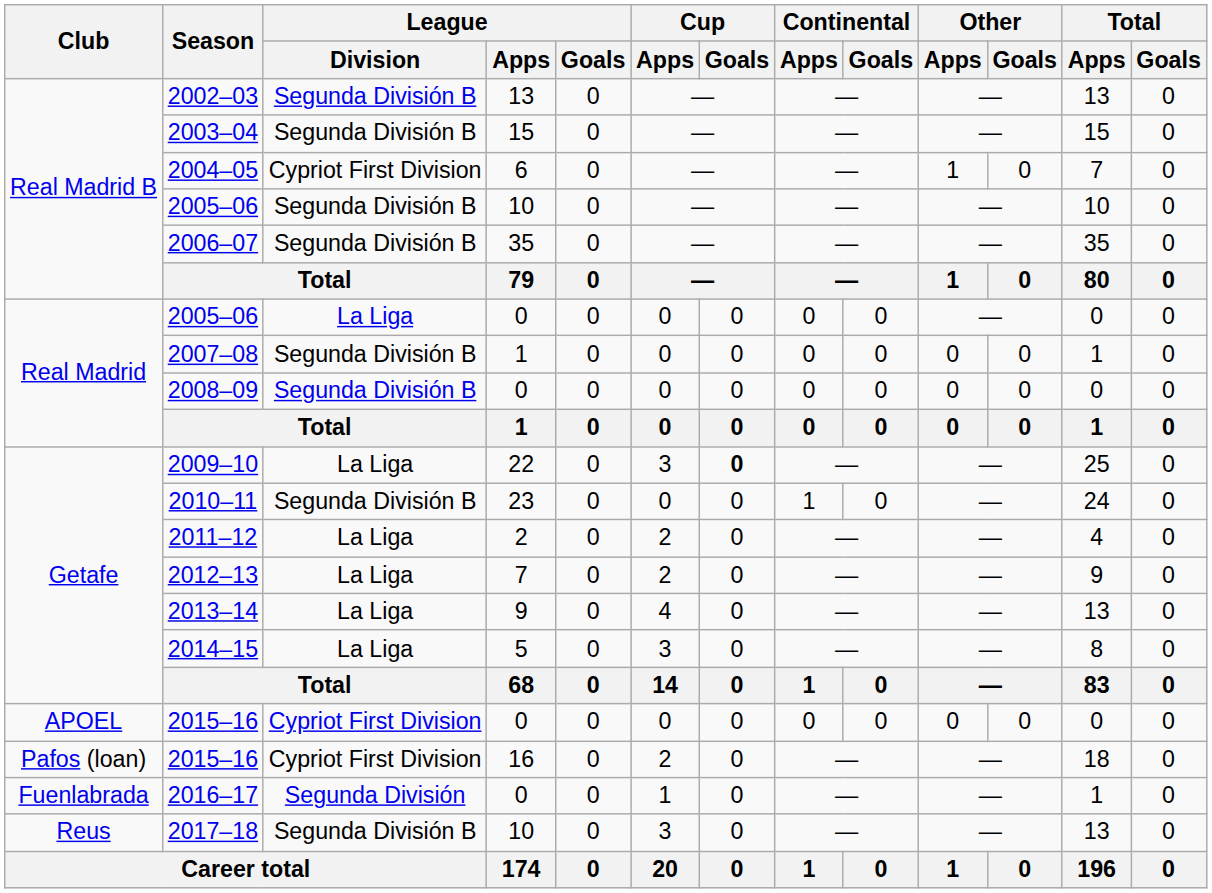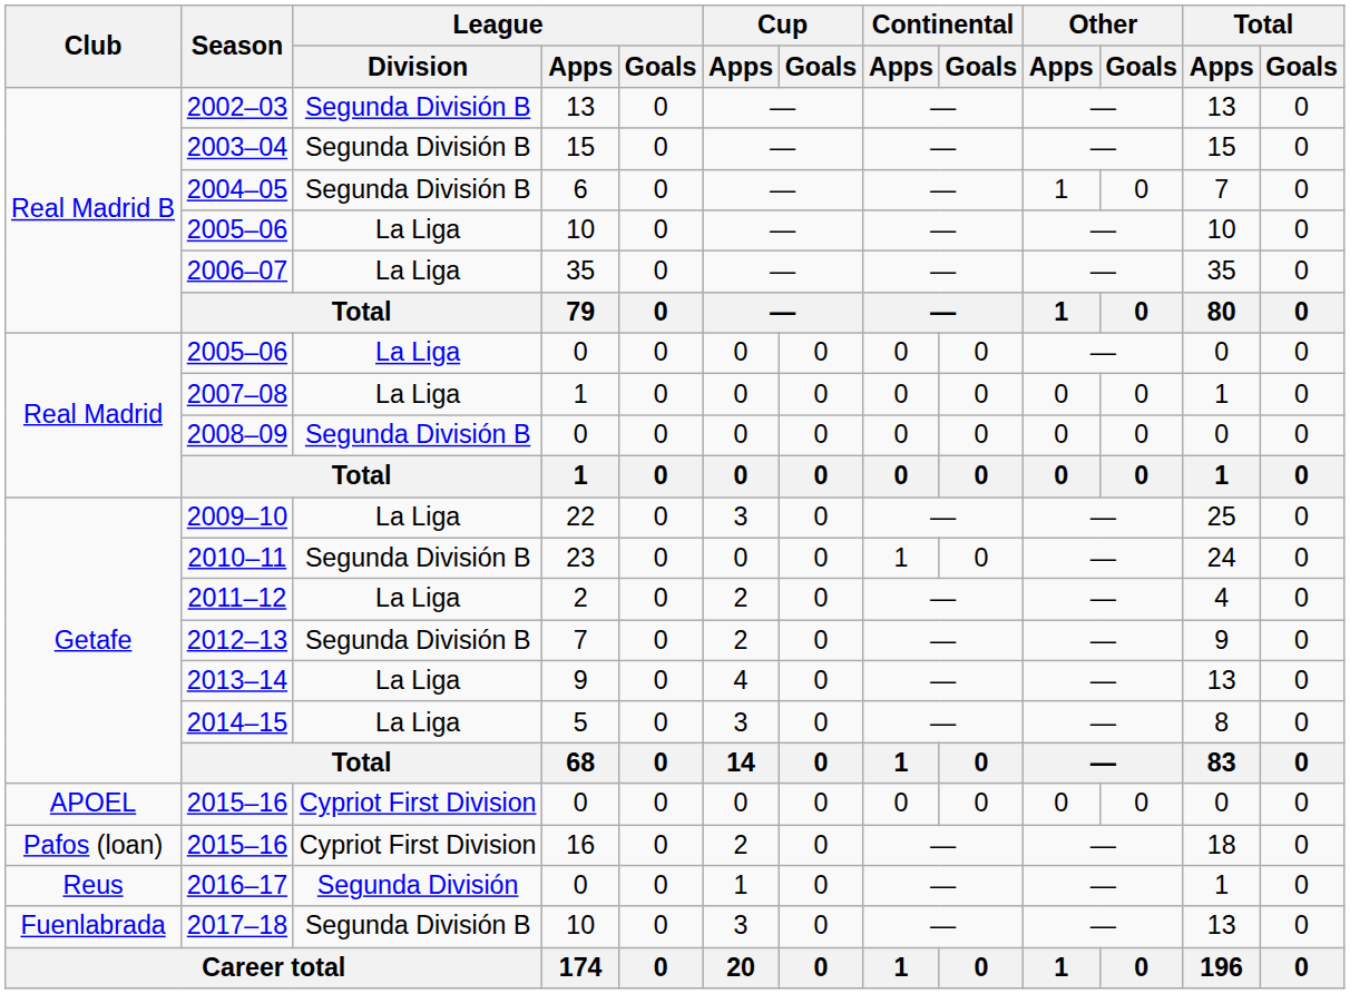2004–05 | League / Division: Cypriot First Division -> Segunda División B
2005–06 / 10 | League / Division: Segunda División B -> La Liga
2006–07 | League / Division: Segunda División B -> La Liga
2007–08 | League / Division: Segunda División B -> La Liga
2009–10 | Cup / Goals: bold -> normal
2012–13 | League / Division: La Liga -> Segunda División B
2016–17 | Club: Fuenlabrada -> Reus
2017–18 | Club: Reus -> Fuenlabrada
